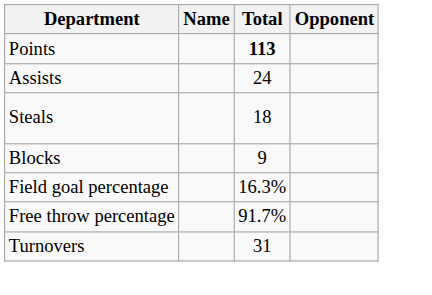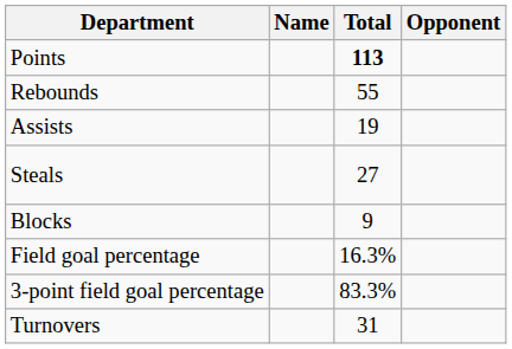+ row: Rebounds | 55
Assists | Total: 24 -> 19
Steals | Total: 18 -> 27
+ row: 3-point field goal percentage | 83.3%
- row: Free throw percentage | 91.7%
